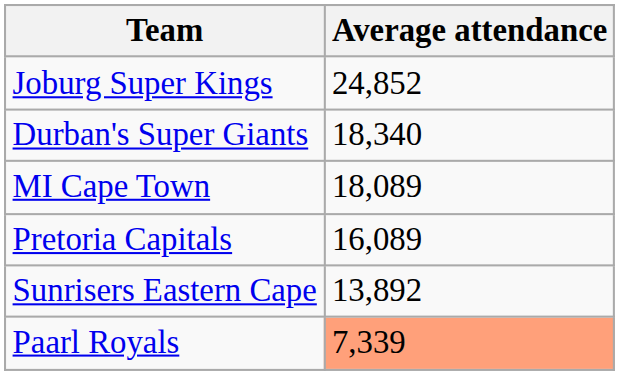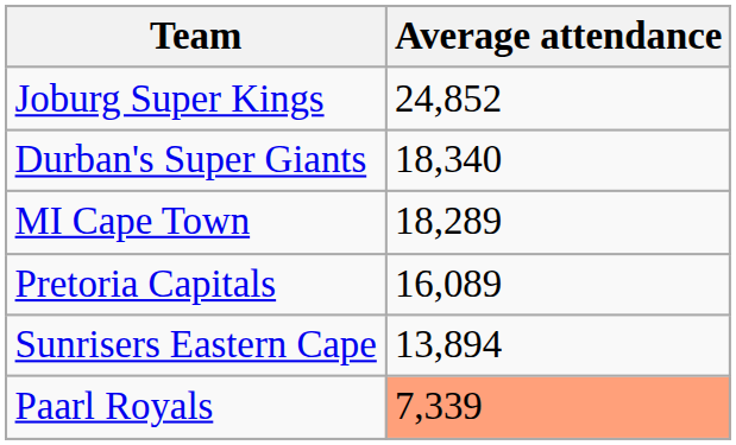MI Cape Town | Average attendance: 18,089 -> 18,289
Sunrisers Eastern Cape | Average attendance: 13,892 -> 13,894
